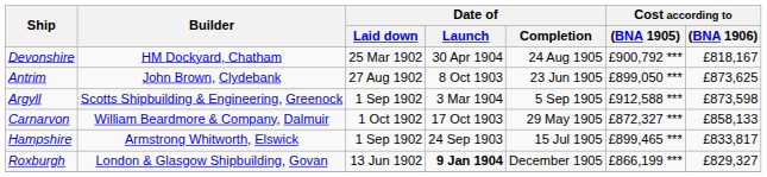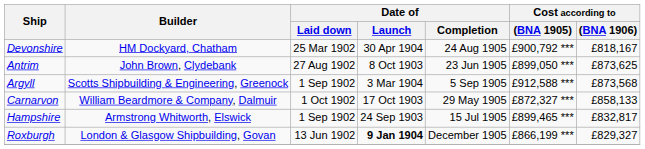Argyll | Cost according to / (BNA 1906): £873,598 -> £873,568
Hampshire | Cost according to / (BNA 1906): £833,817 -> £832,817
